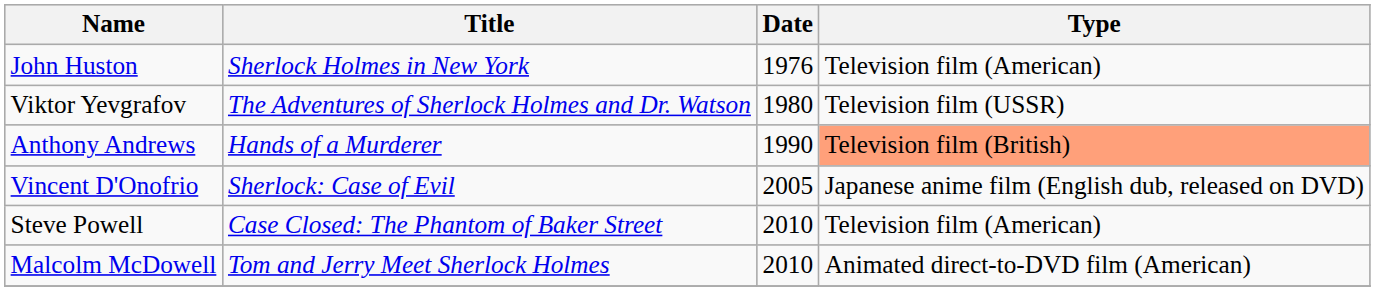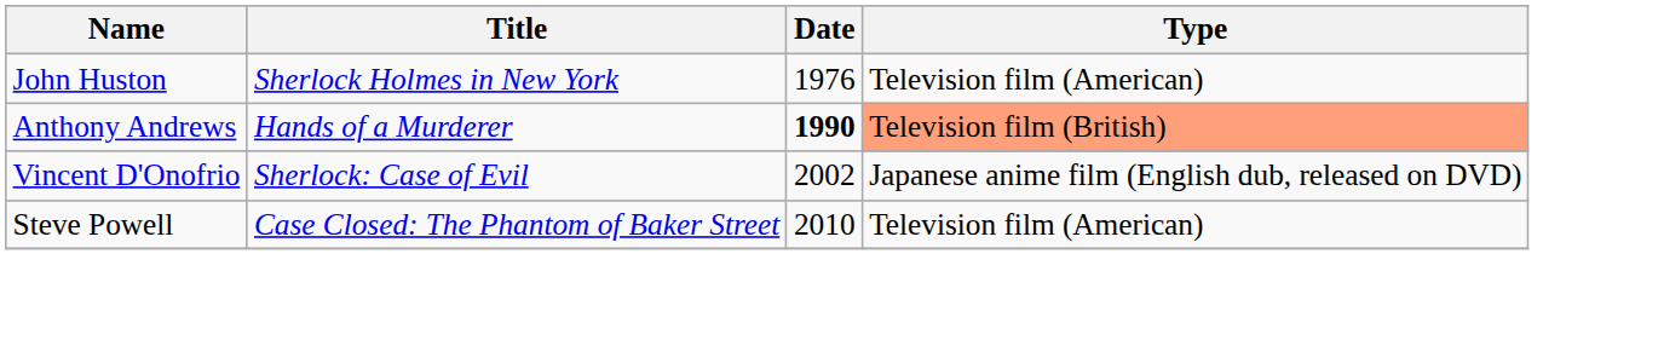- row: Viktor Yevgrafov | The Adventures of Sherlock Holmes and Dr. Watson | 1980 | Television film (USSR)
Anthony Andrews | Date: normal -> bold
Vincent D'Onofrio | Date: 2005 -> 2002
- row: Malcolm McDowell | Tom and Jerry Meet Sherlock Holmes | 2010 | Animated direct-to-DVD film (American)
